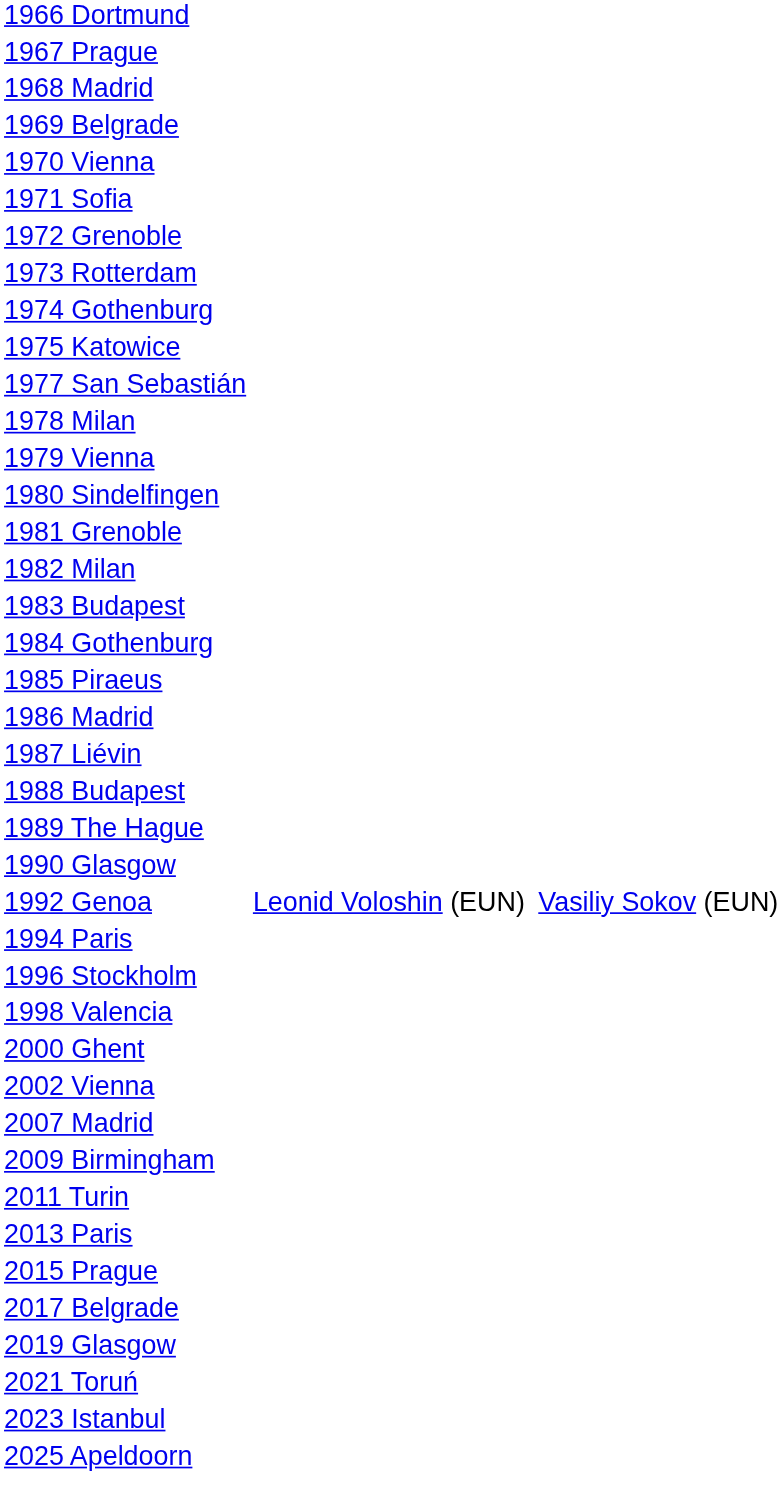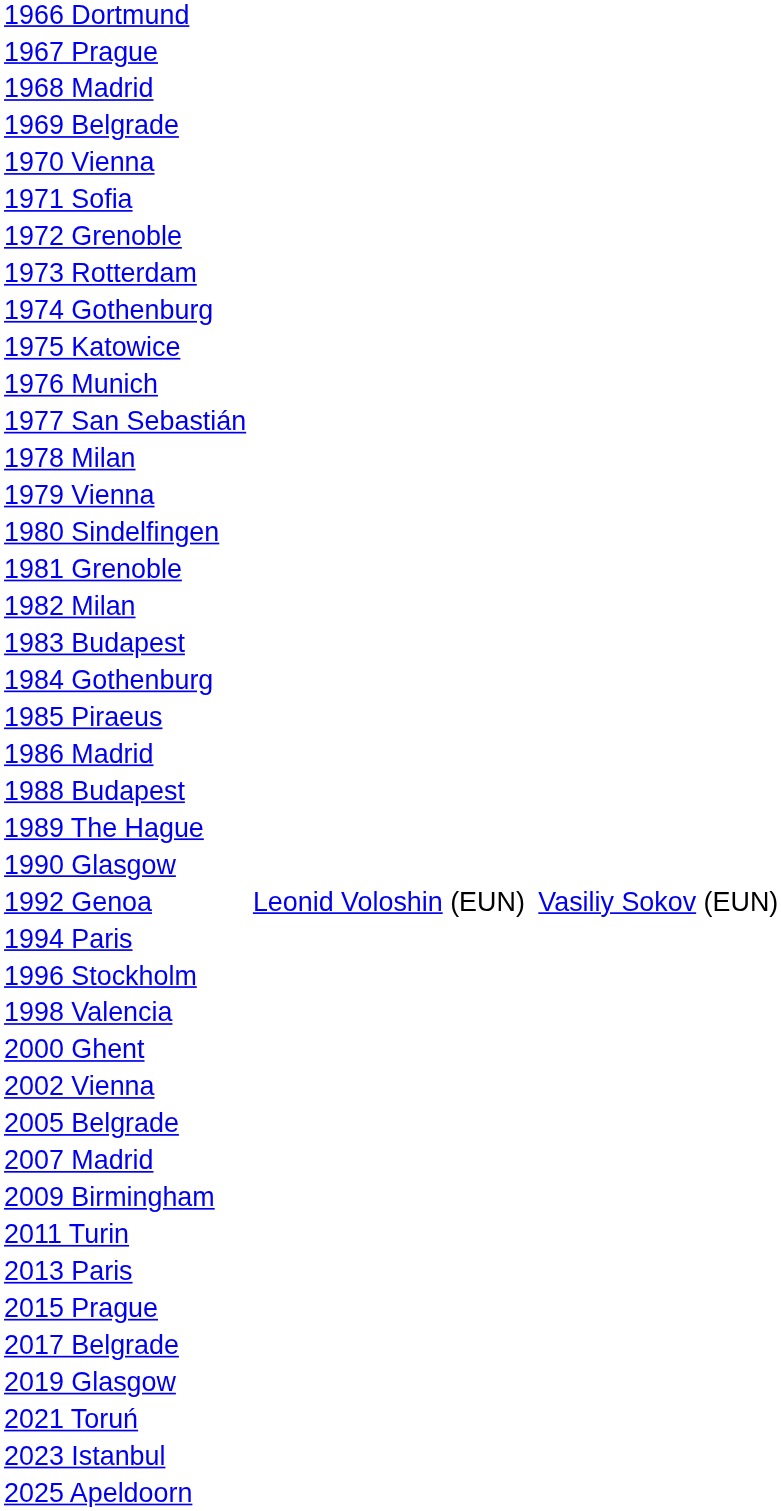+ row: 1976 Munich
- row: 1987 Liévin
+ row: 2005 Belgrade
